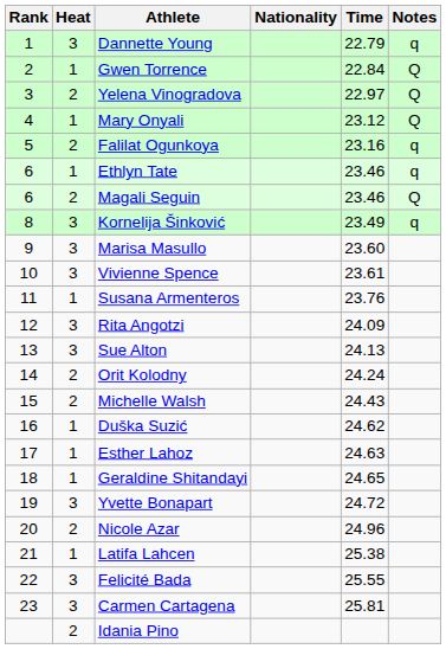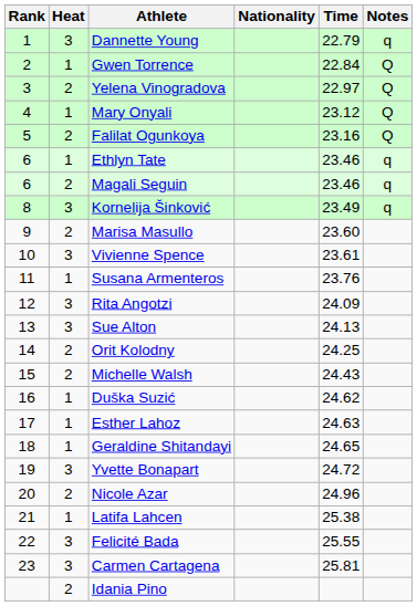Falilat Ogunkoya | Notes: q -> Q
Magali Seguin | Notes: Q -> q
Marisa Masullo | Heat: 3 -> 2
Orit Kolodny | Time: 24.24 -> 24.25
